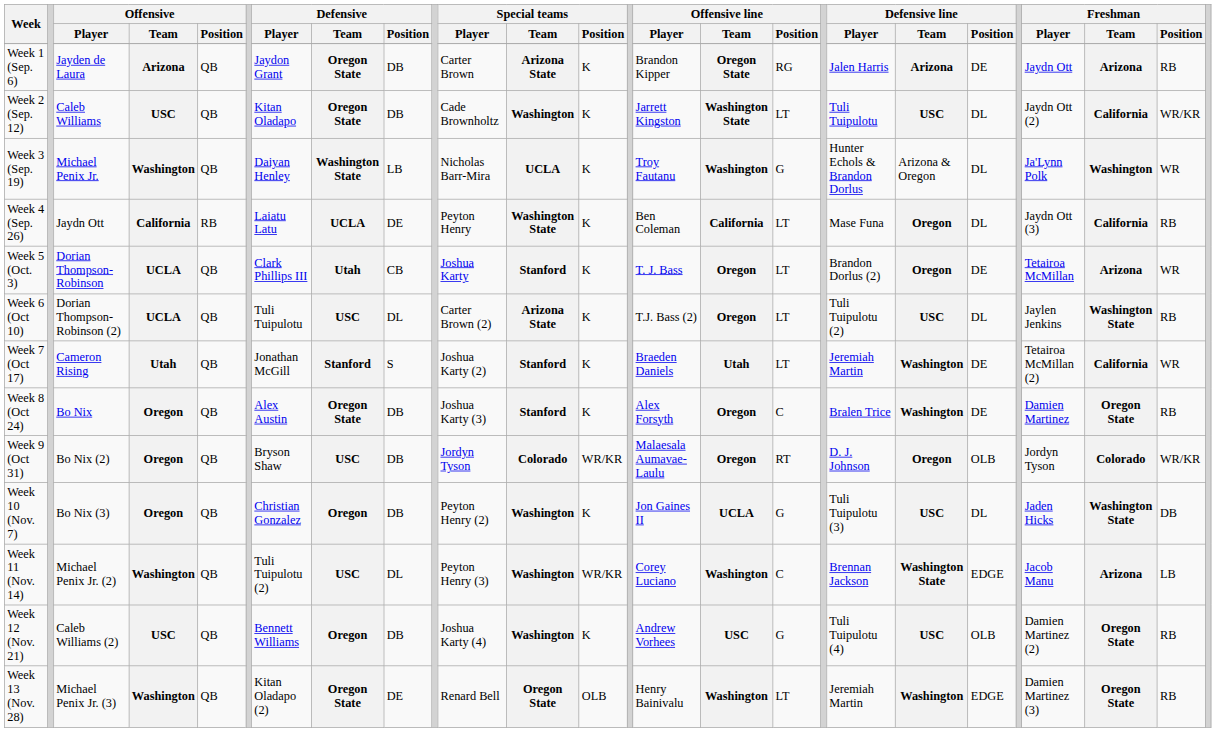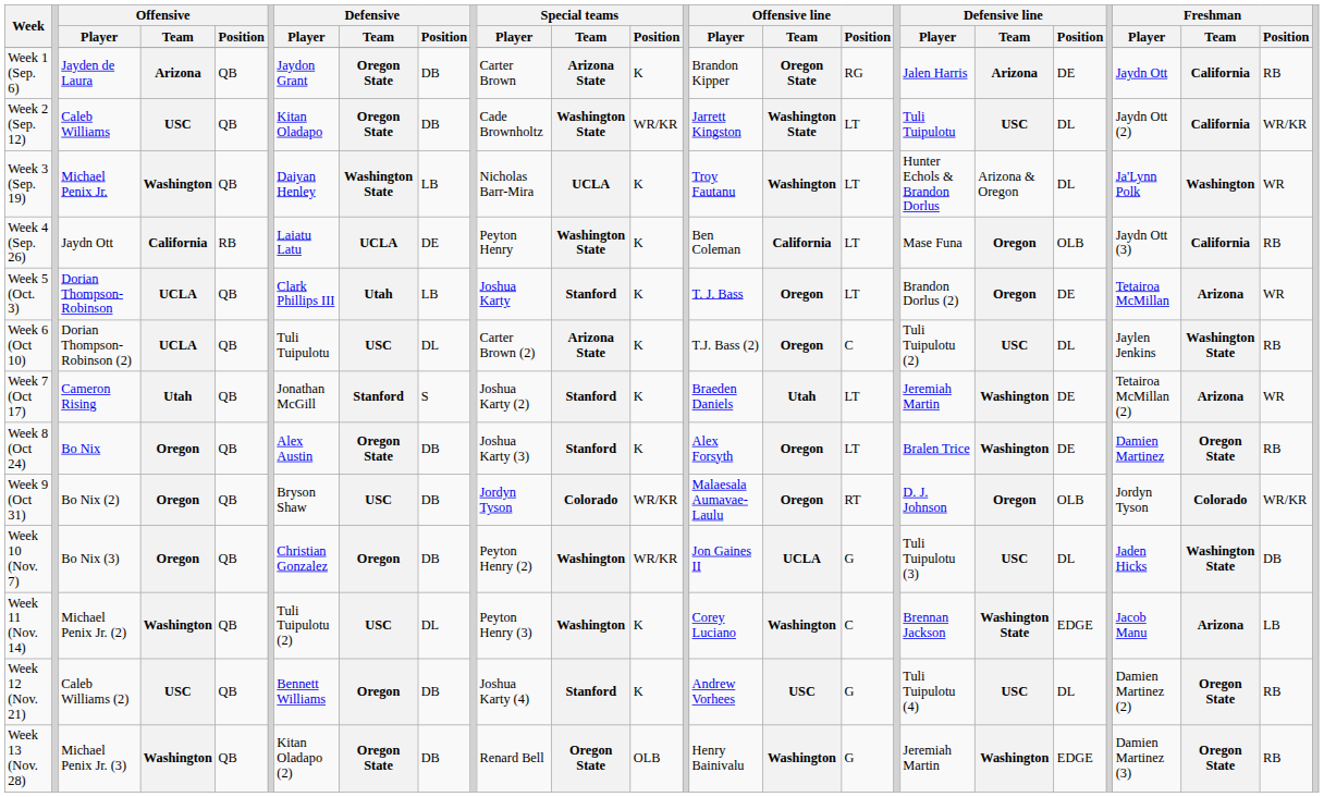Week 1 (Sep. 6) | Freshman / Team: Arizona -> California
Week 2 (Sep. 12) | Special teams / Team: Washington -> Washington State
Week 2 (Sep. 12) | Special teams / Position: K -> WR/KR
Week 3 (Sep. 19) | Offensive line / Position: G -> LT
Week 4 (Sep. 26) | Defensive line / Position: DL -> OLB
Week 5 (Oct. 3) | Defensive / Position: CB -> LB
Week 6 (Oct 10) | Offensive line / Position: LT -> C
Week 7 (Oct 17) | Freshman / Team: California -> Arizona
Week 8 (Oct 24) | Offensive line / Position: C -> LT
Week 10 (Nov. 7) | Special teams / Position: K -> WR/KR
Week 11 (Nov. 14) | Special teams / Position: WR/KR -> K
Week 12 (Nov. 21) | Special teams / Team: Washington -> Stanford
Week 12 (Nov. 21) | Defensive line / Position: OLB -> DL
Week 13 (Nov. 28) | Defensive / Position: DE -> DB
Week 13 (Nov. 28) | Offensive line / Position: LT -> G
